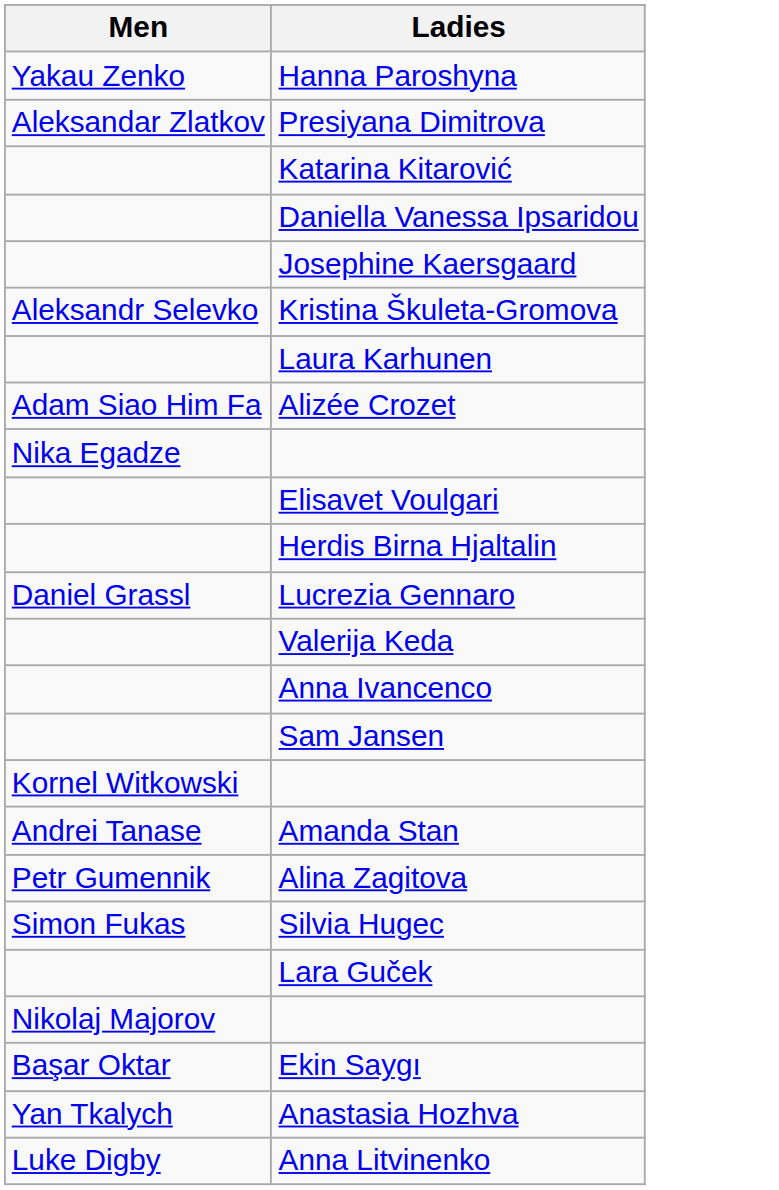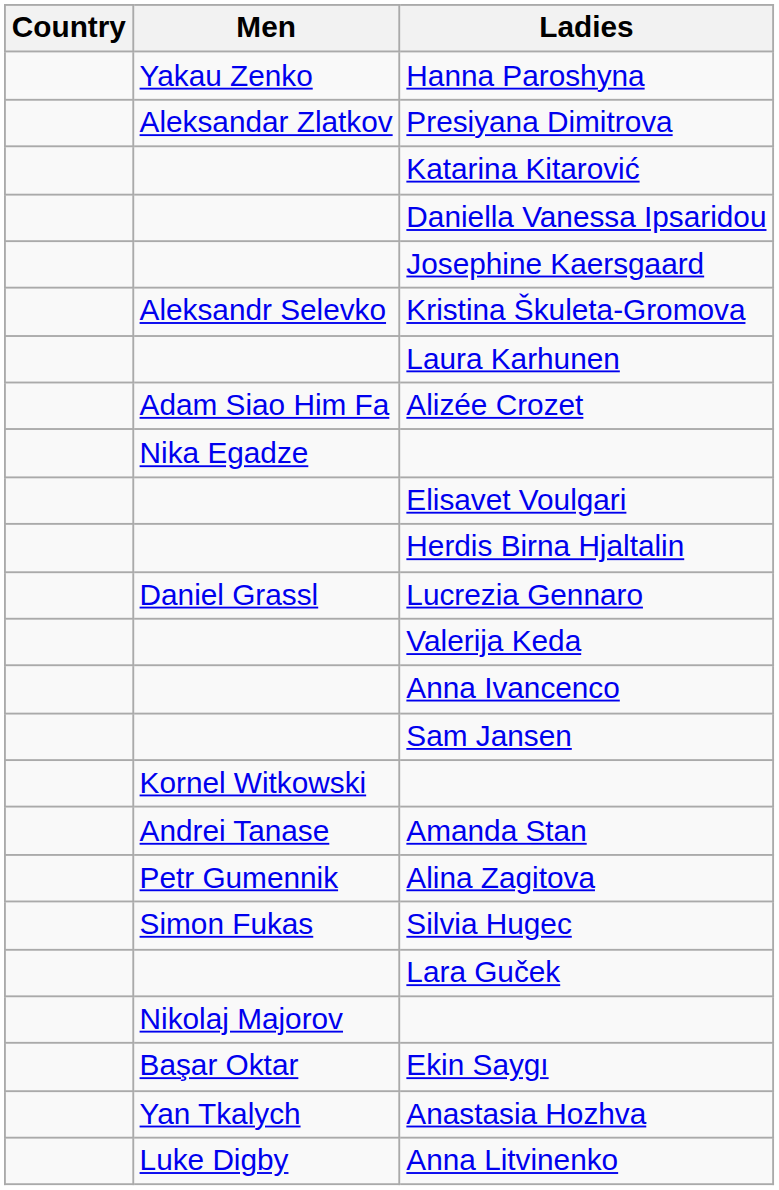+ column: Country
